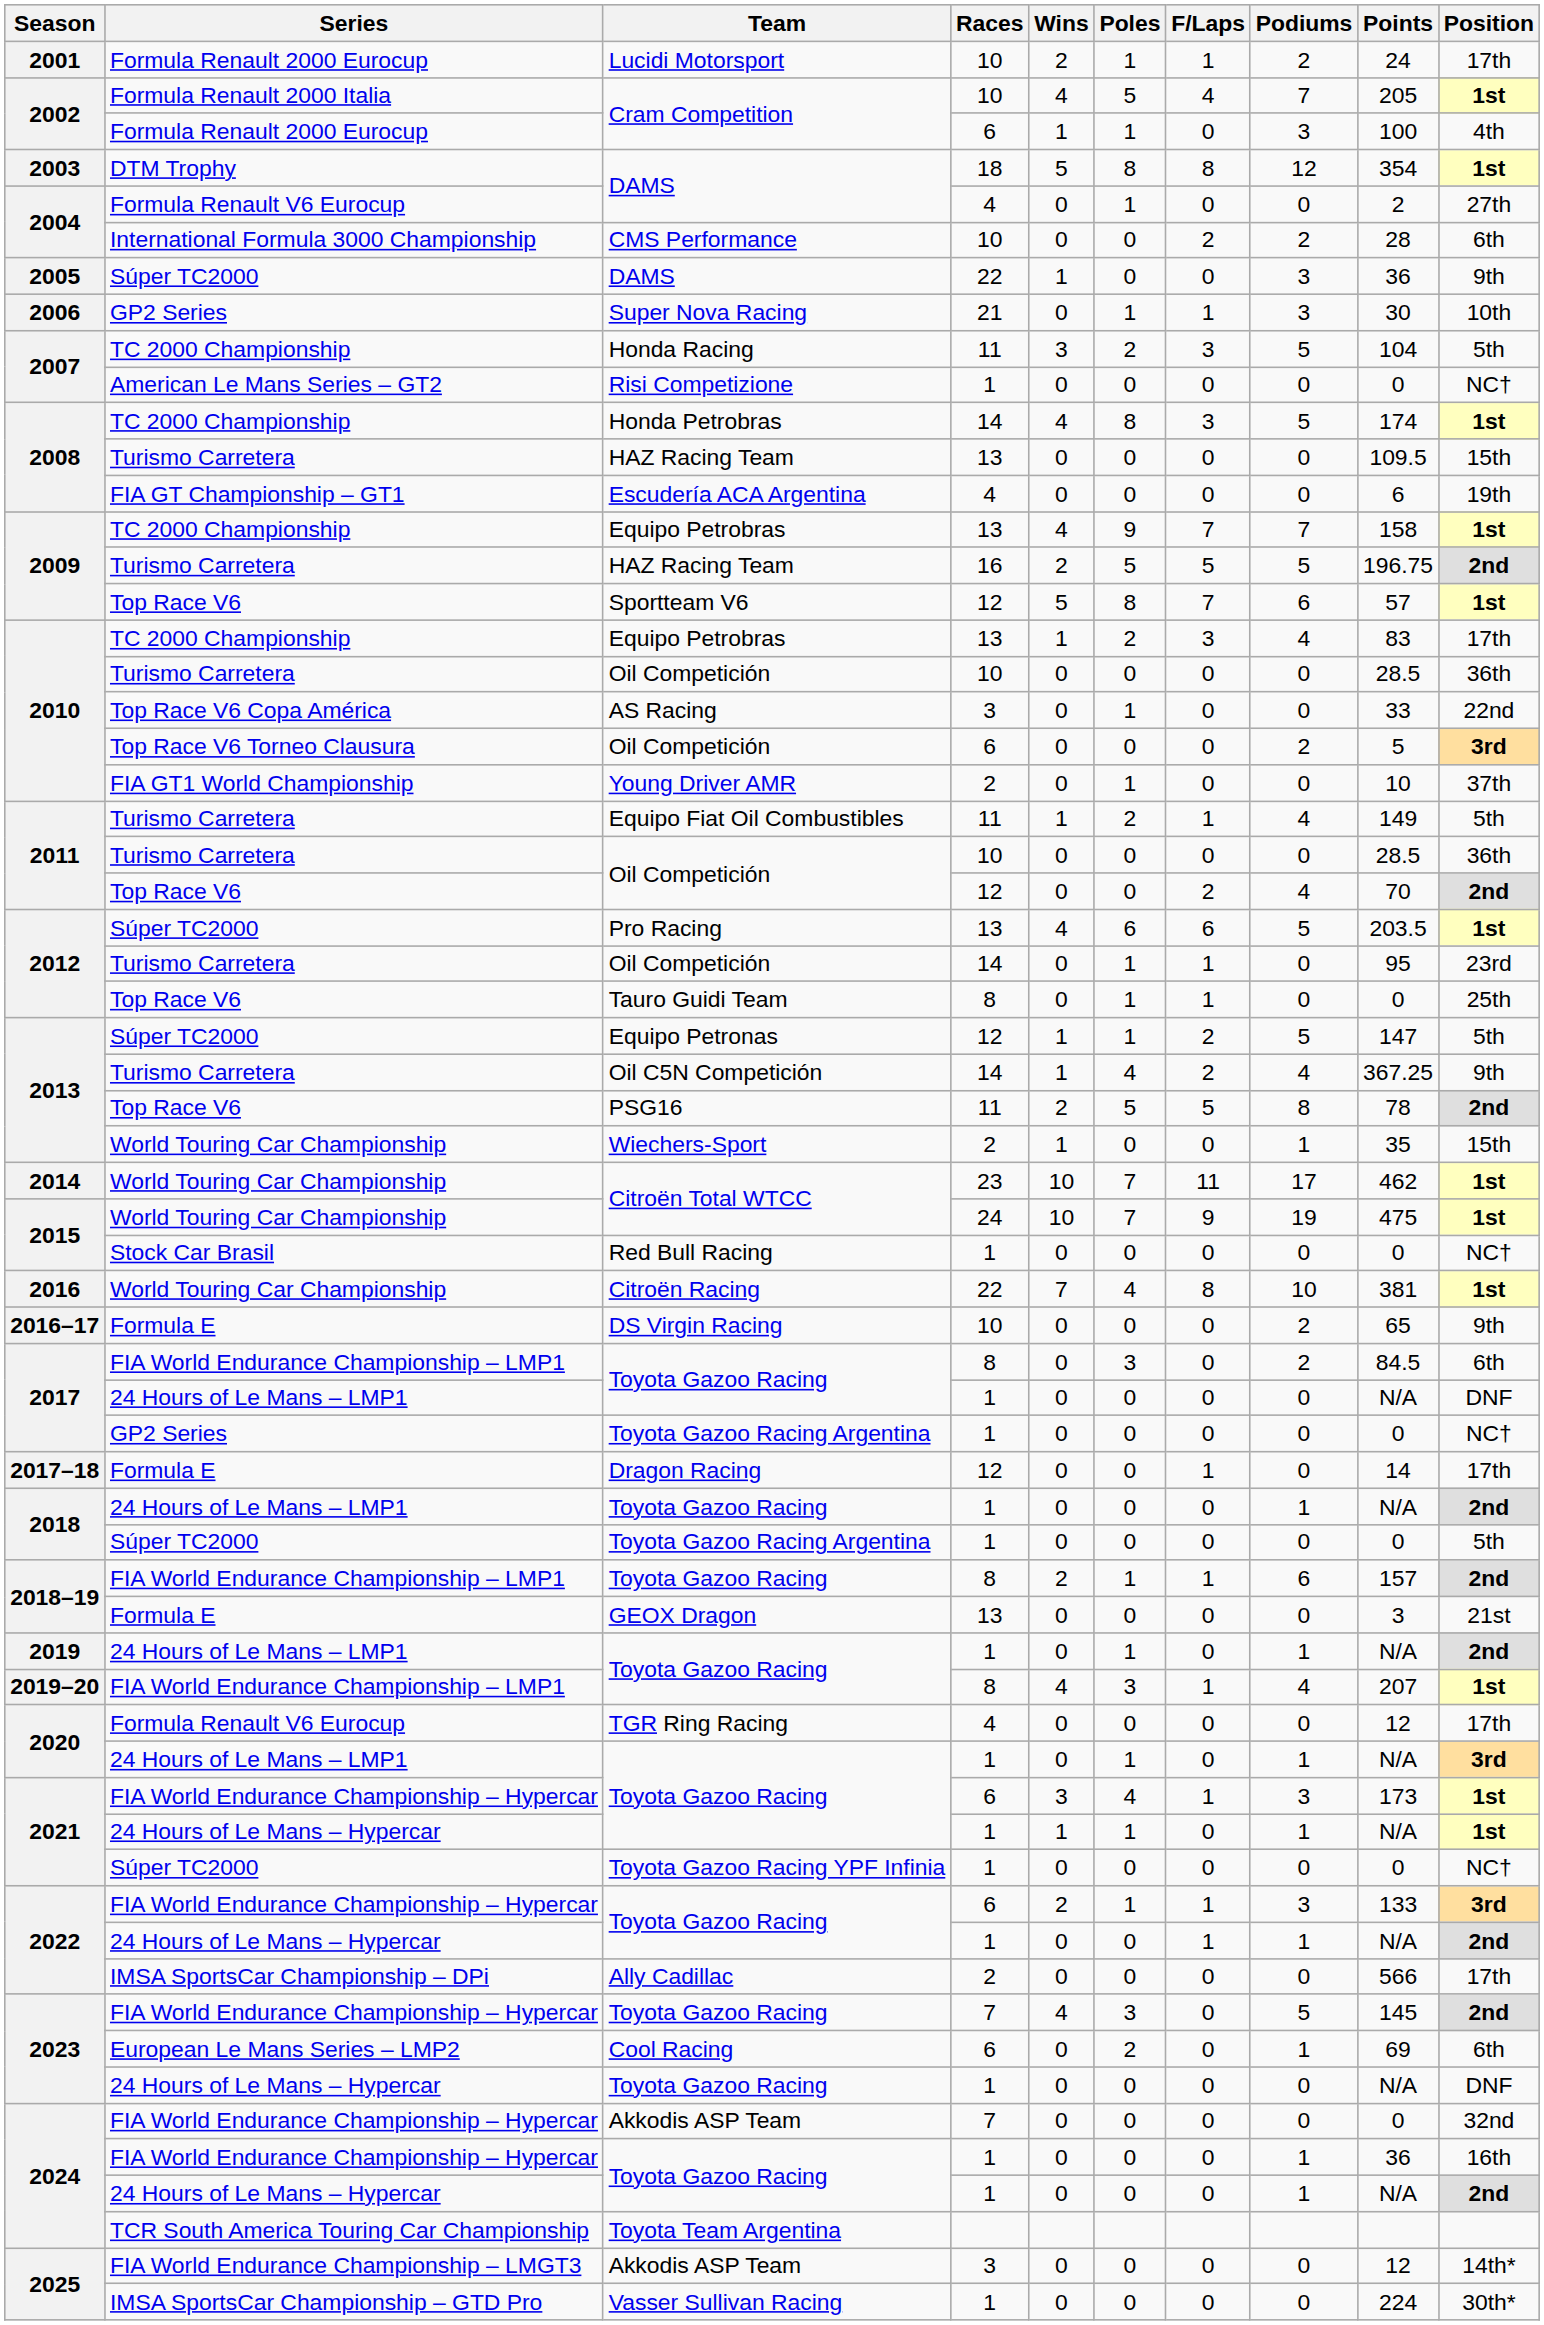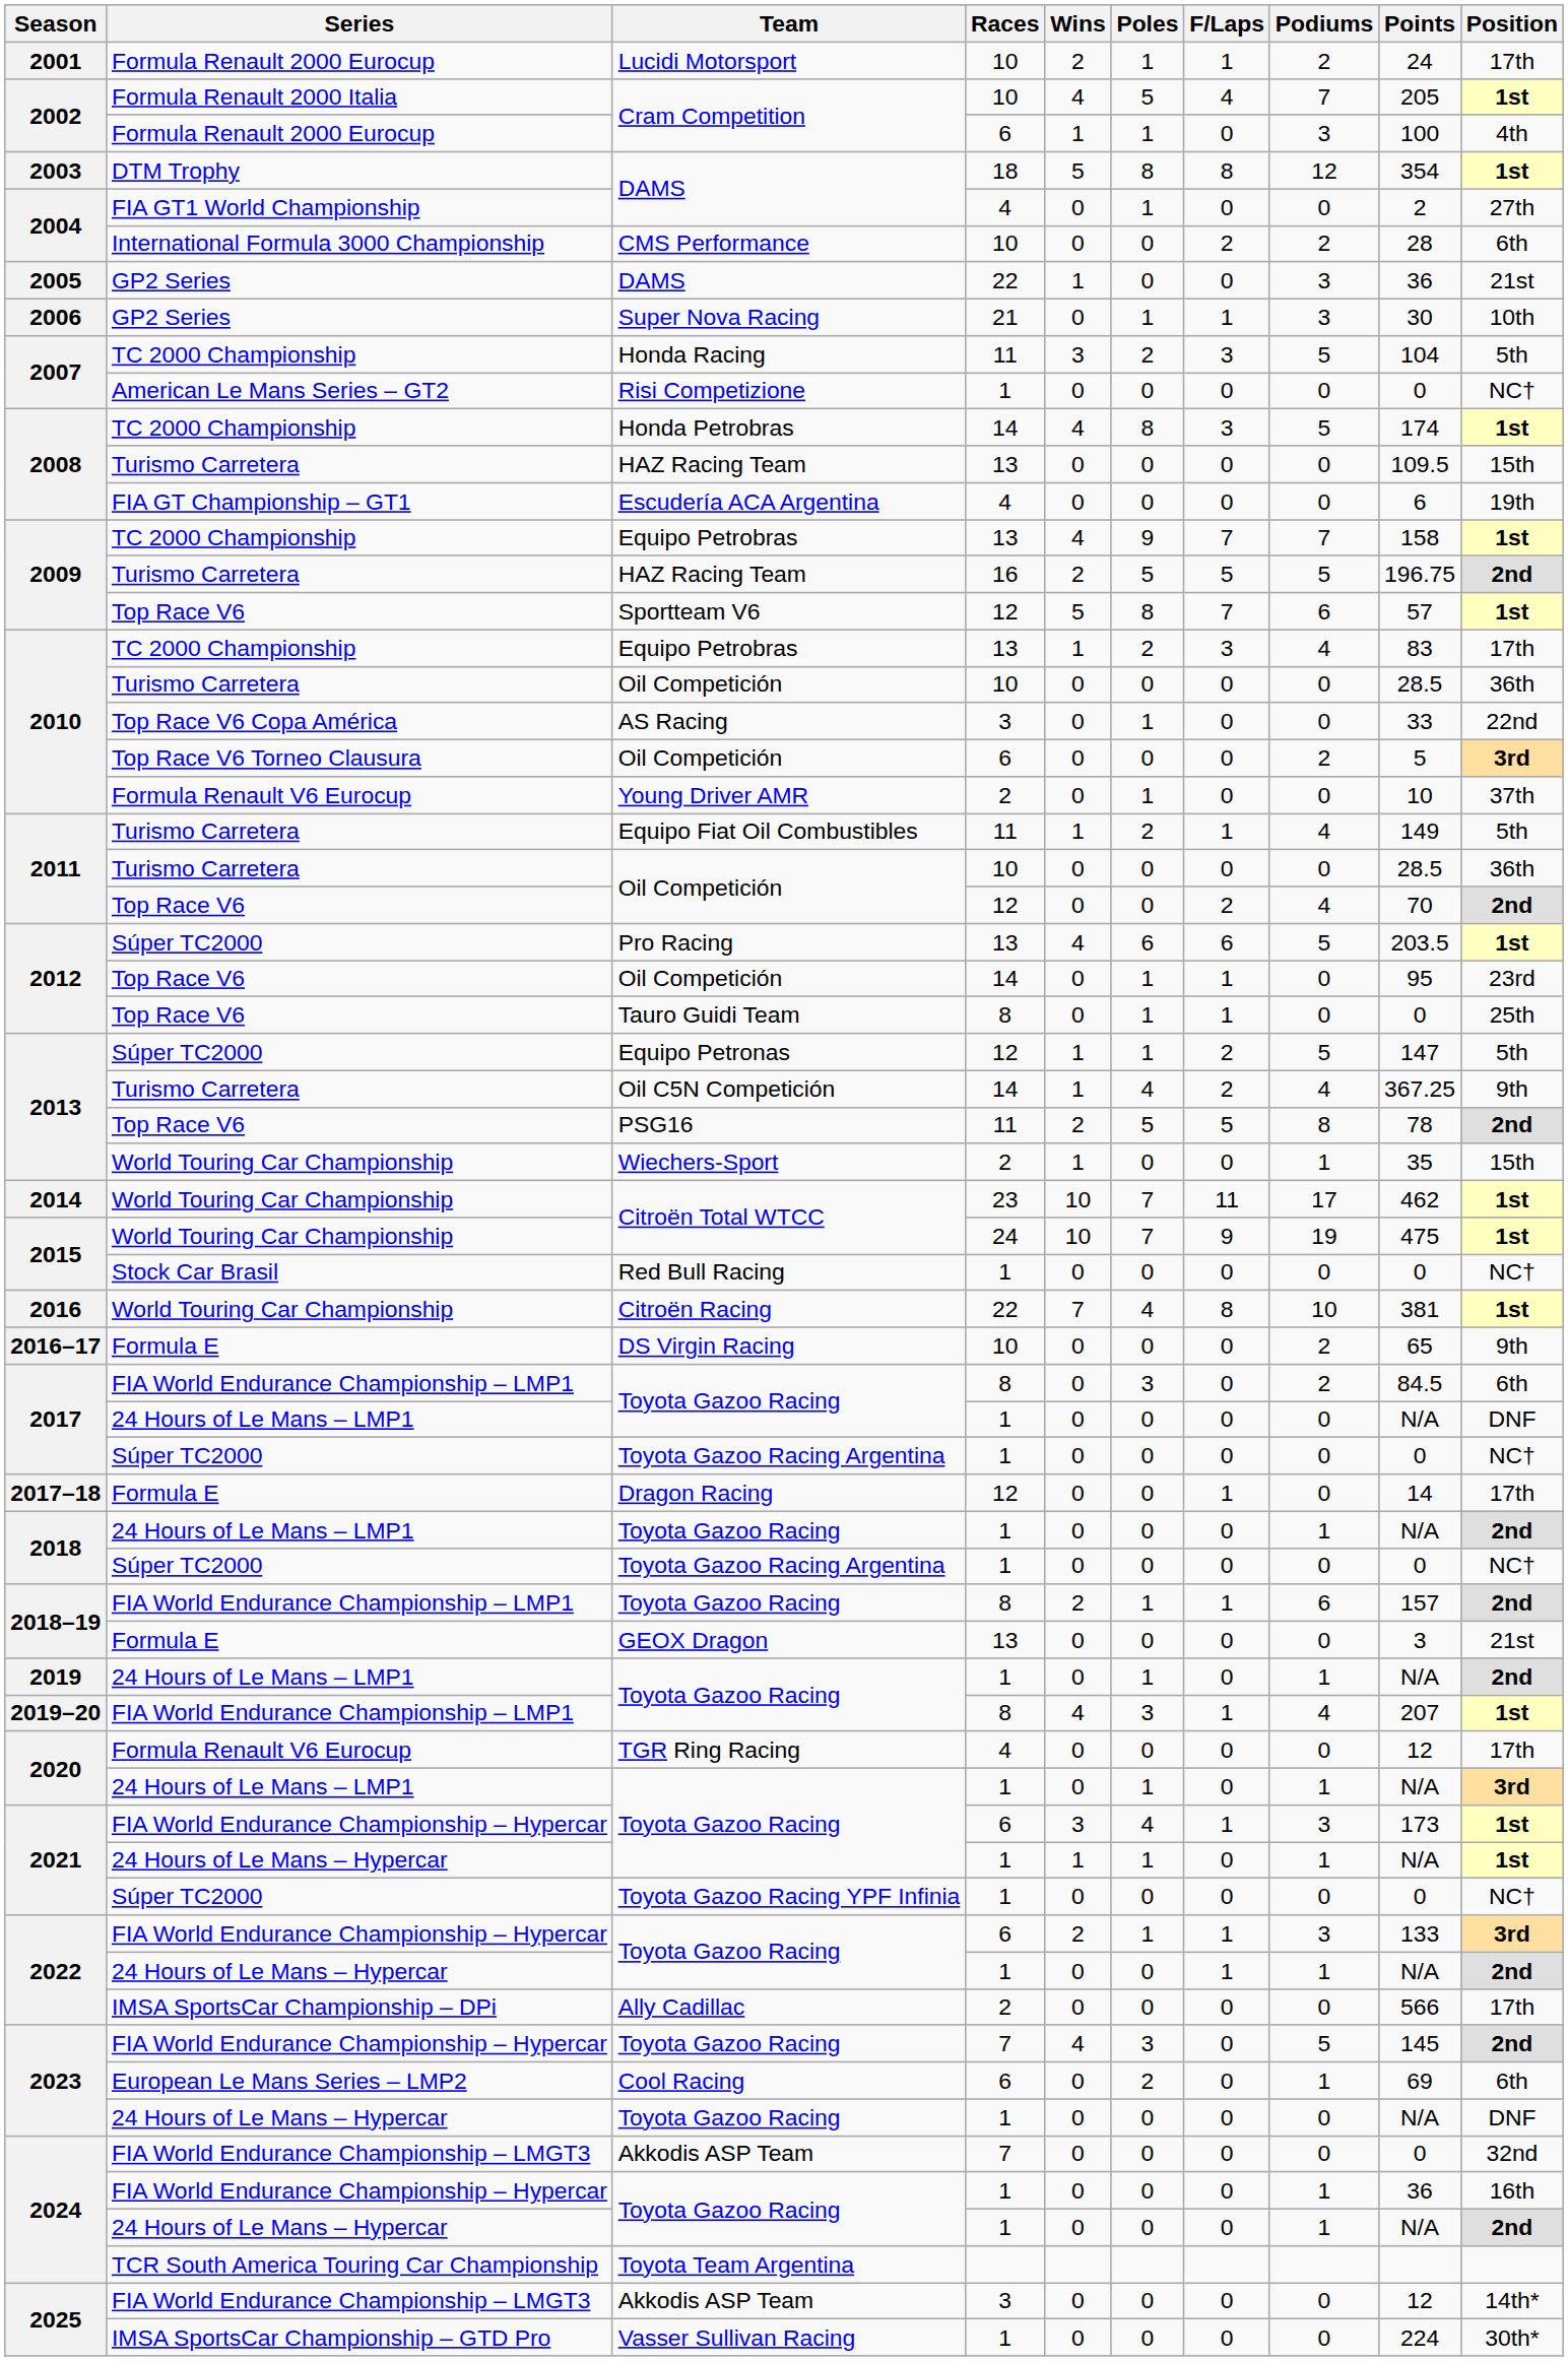2004 / DAMS | Series: Formula Renault V6 Eurocup -> FIA GT1 World Championship
2005 / DAMS | Series: Súper TC2000 -> GP2 Series
2005 / DAMS | Position: 9th -> 21st
Young Driver AMR | Series: FIA GT1 World Championship -> Formula Renault V6 Eurocup
2012 / Oil Competición | Series: Turismo Carretera -> Top Race V6
2017 / Toyota Gazoo Racing Argentina | Series: GP2 Series -> Súper TC2000
2018 / Toyota Gazoo Racing Argentina | Position: 5th -> NC†
2024 / Akkodis ASP Team | Series: FIA World Endurance Championship – Hypercar -> FIA World Endurance Championship – LMGT3
